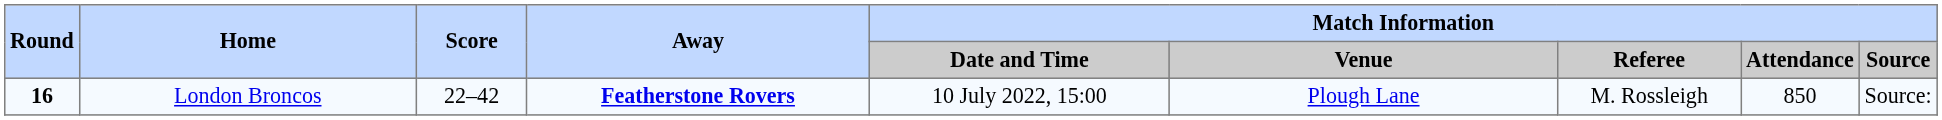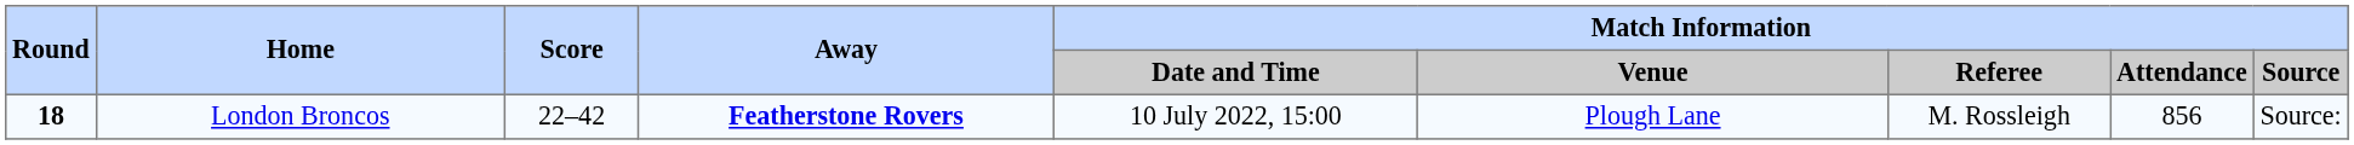London Broncos | Round: 16 -> 18
London Broncos | Match Information / Attendance: 850 -> 856
